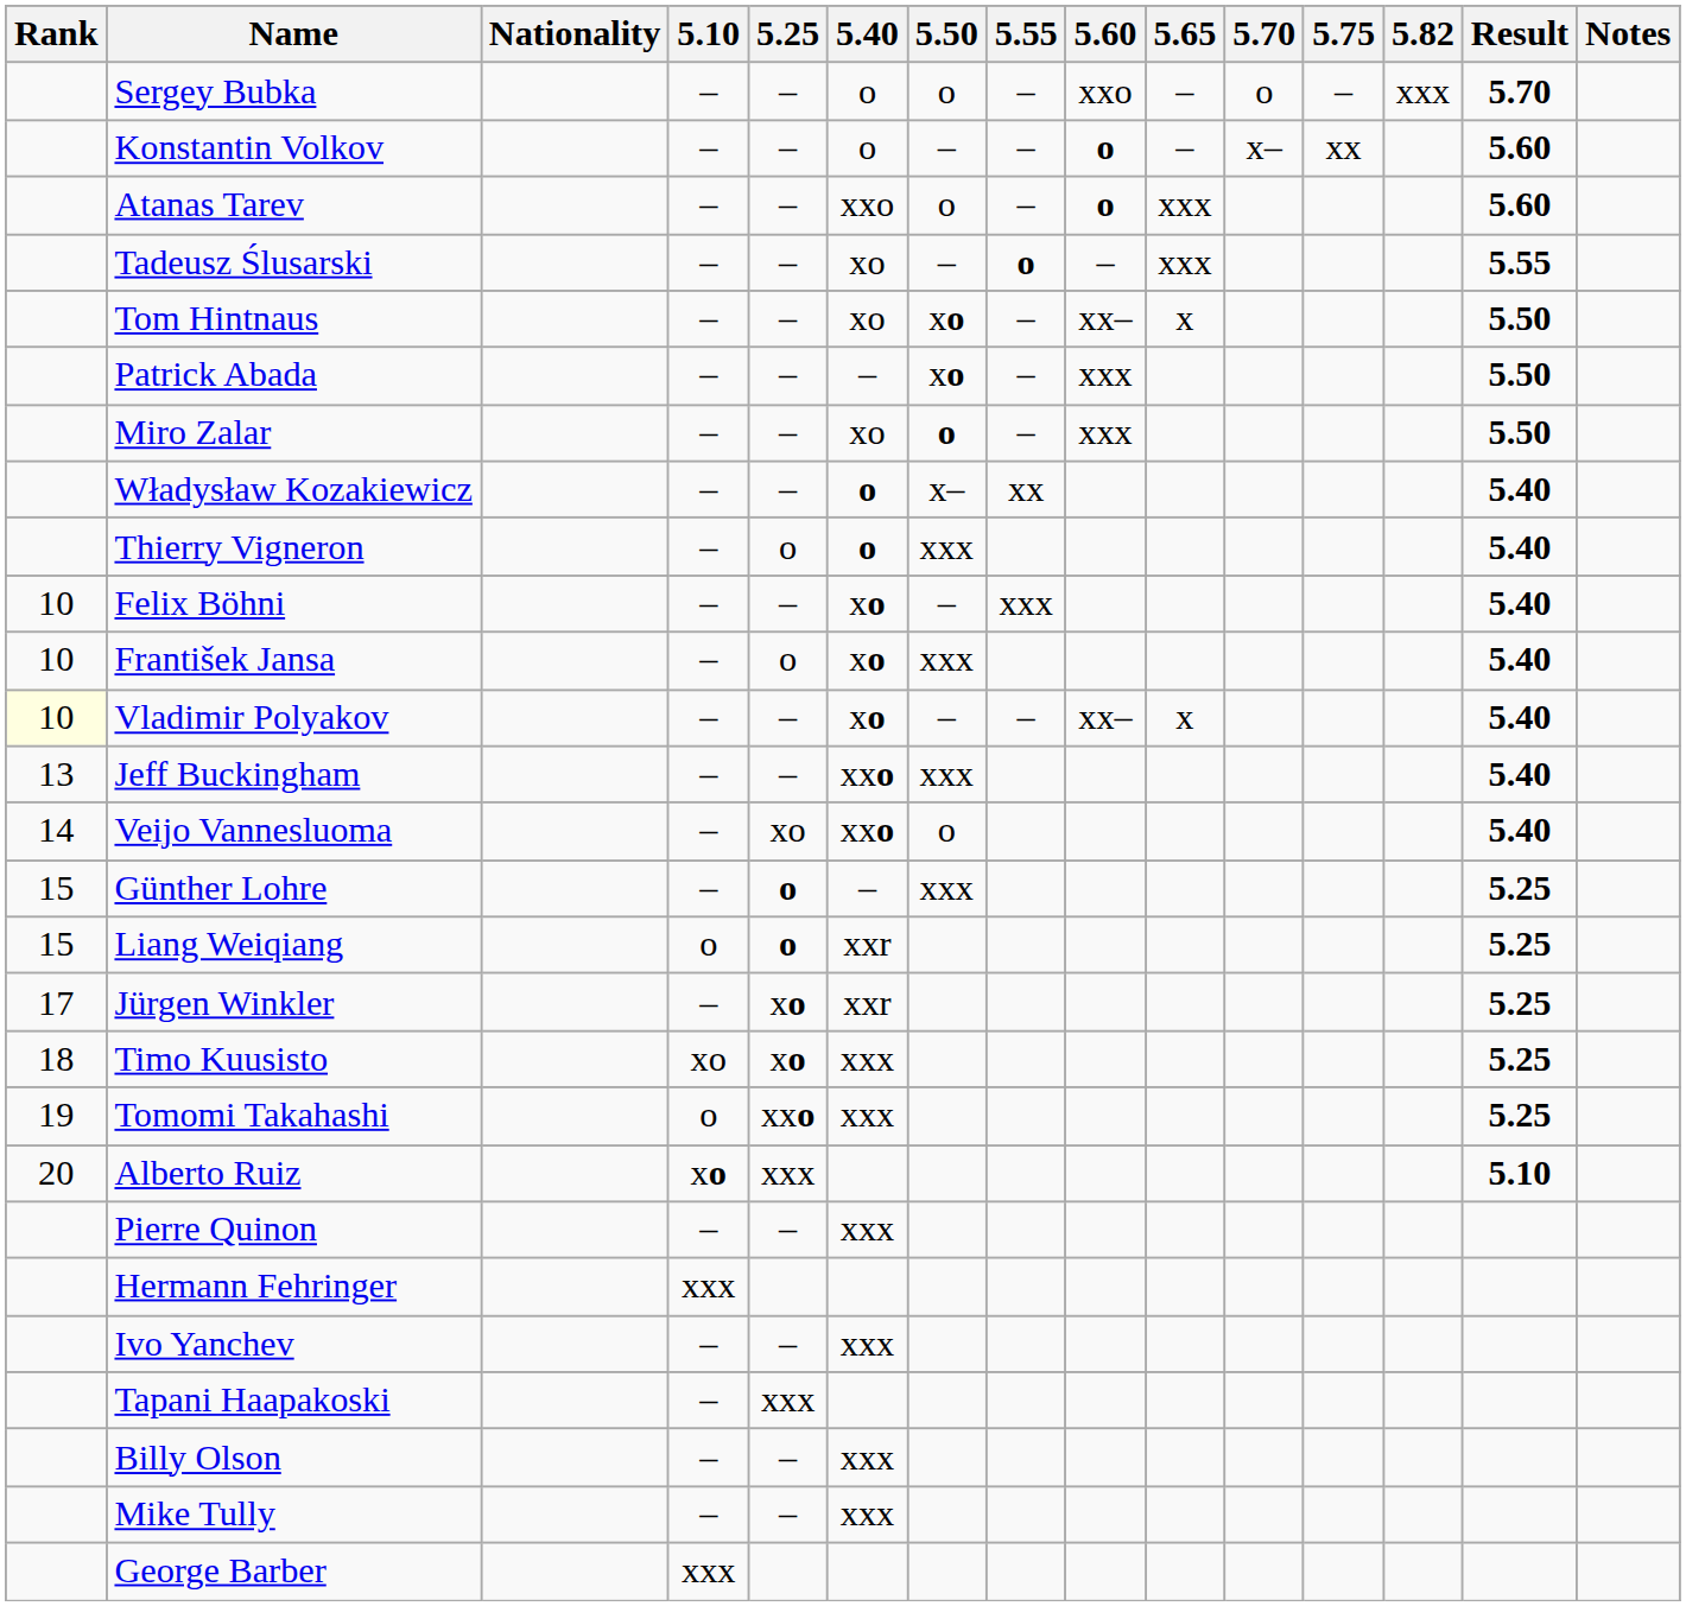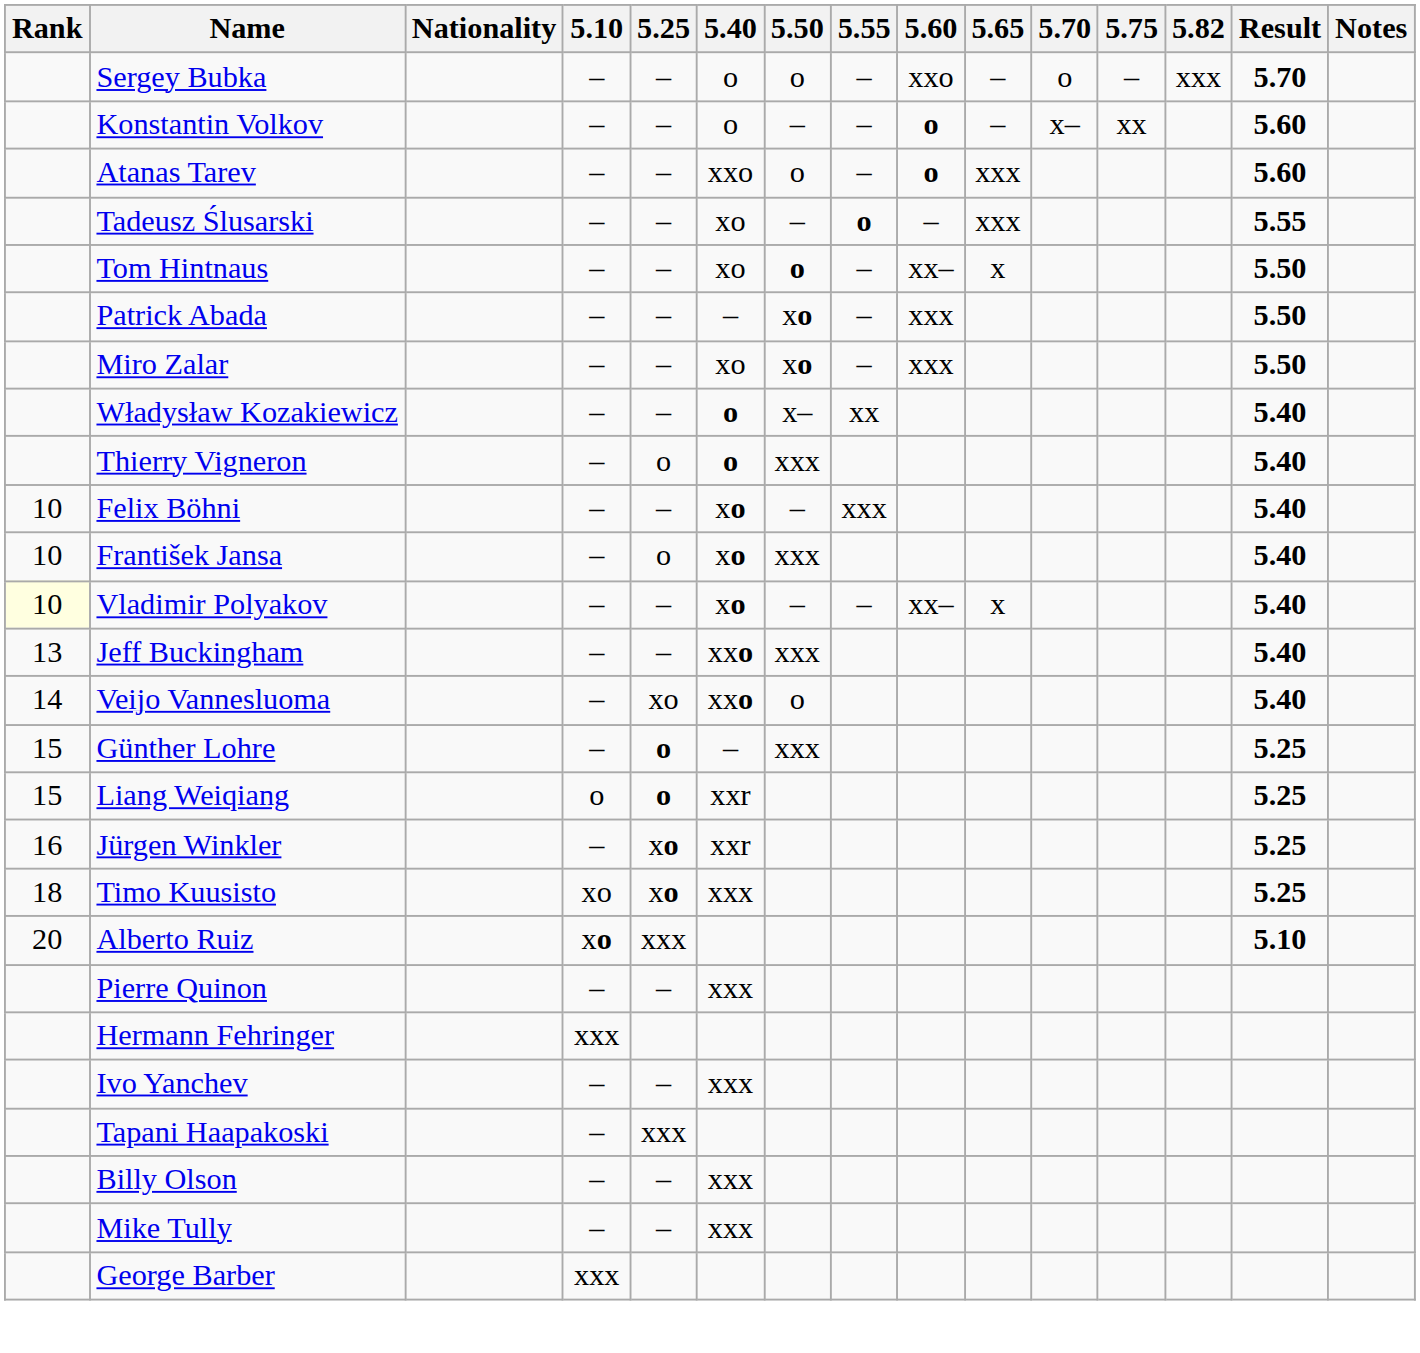Tom Hintnaus | 5.50: xo -> o
Miro Zalar | 5.50: o -> xo
Jürgen Winkler | Rank: 17 -> 16
- row: 19 | Tomomi Takahashi | o | xxo | xxx | 5.25
